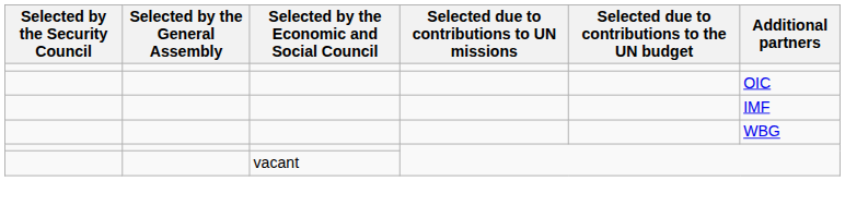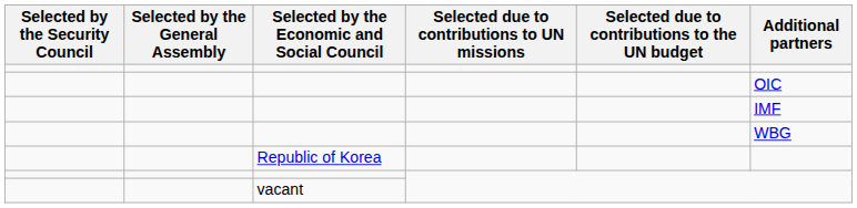+ row: Republic of Korea
